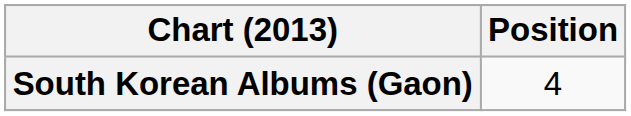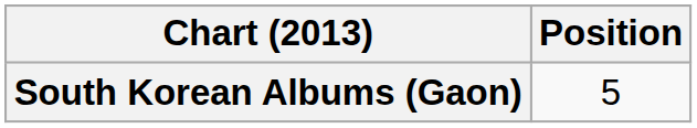South Korean Albums (Gaon) | Position: 4 -> 5
